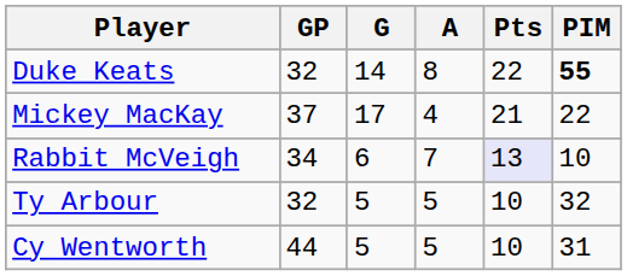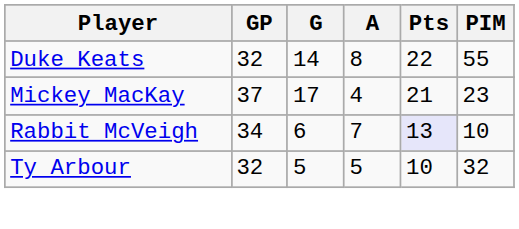Duke Keats | PIM: bold -> normal
Mickey MacKay | PIM: 22 -> 23
- row: Cy Wentworth | 44 | 5 | 5 | 10 | 31
